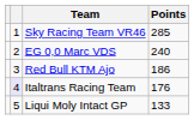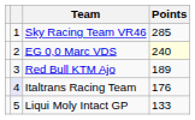EG 0,0 Marc VDS | Points: no background -> lightyellow background
Red Bull KTM Ajo | Points: 186 -> 189
